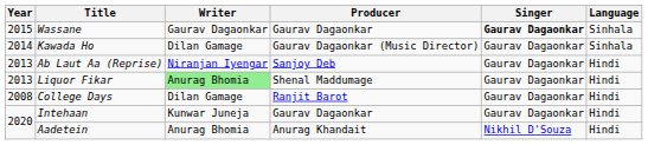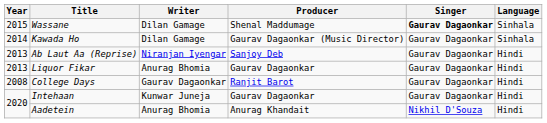Wassane | Writer: Gaurav Dagaonkar -> Dilan Gamage
Wassane | Producer: Gaurav Dagaonkar -> Shenal Maddumage
Liquor Fikar | Writer: lightgreen background -> no background
Liquor Fikar | Producer: Shenal Maddumage -> Gaurav Dagaonkar
College Days | Writer: Dilan Gamage -> Gaurav Dagaonkar
